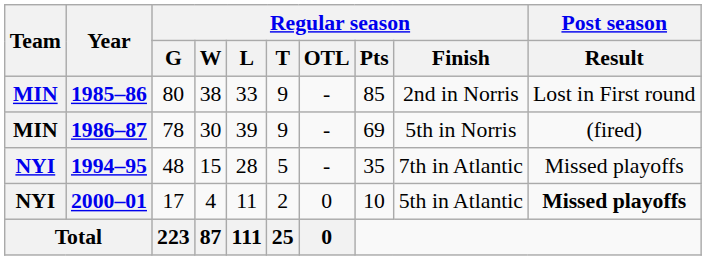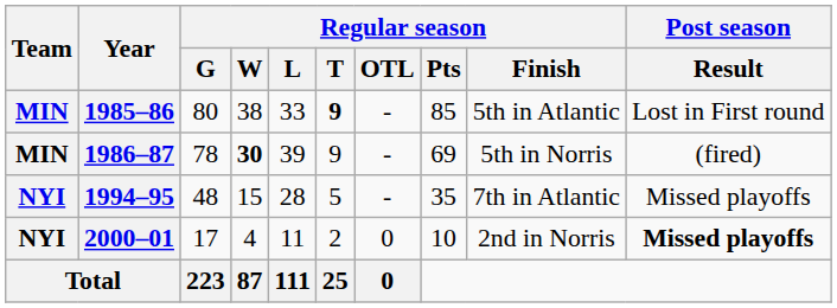1985–86 | Regular season / T: normal -> bold
1985–86 | Regular season / Finish: 2nd in Norris -> 5th in Atlantic
1986–87 | Regular season / W: normal -> bold
2000–01 | Regular season / Finish: 5th in Atlantic -> 2nd in Norris
